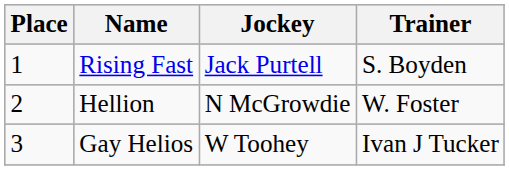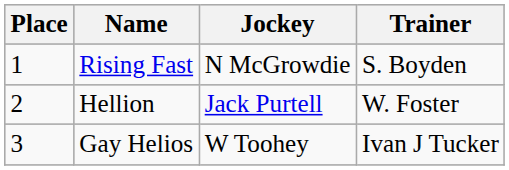Rising Fast | Jockey: Jack Purtell -> N McGrowdie
Hellion | Jockey: N McGrowdie -> Jack Purtell
